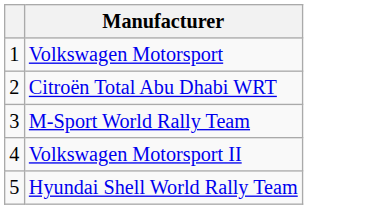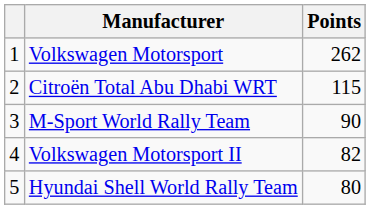+ column: Points | 262 | 115 | 90 | 82 | 80
